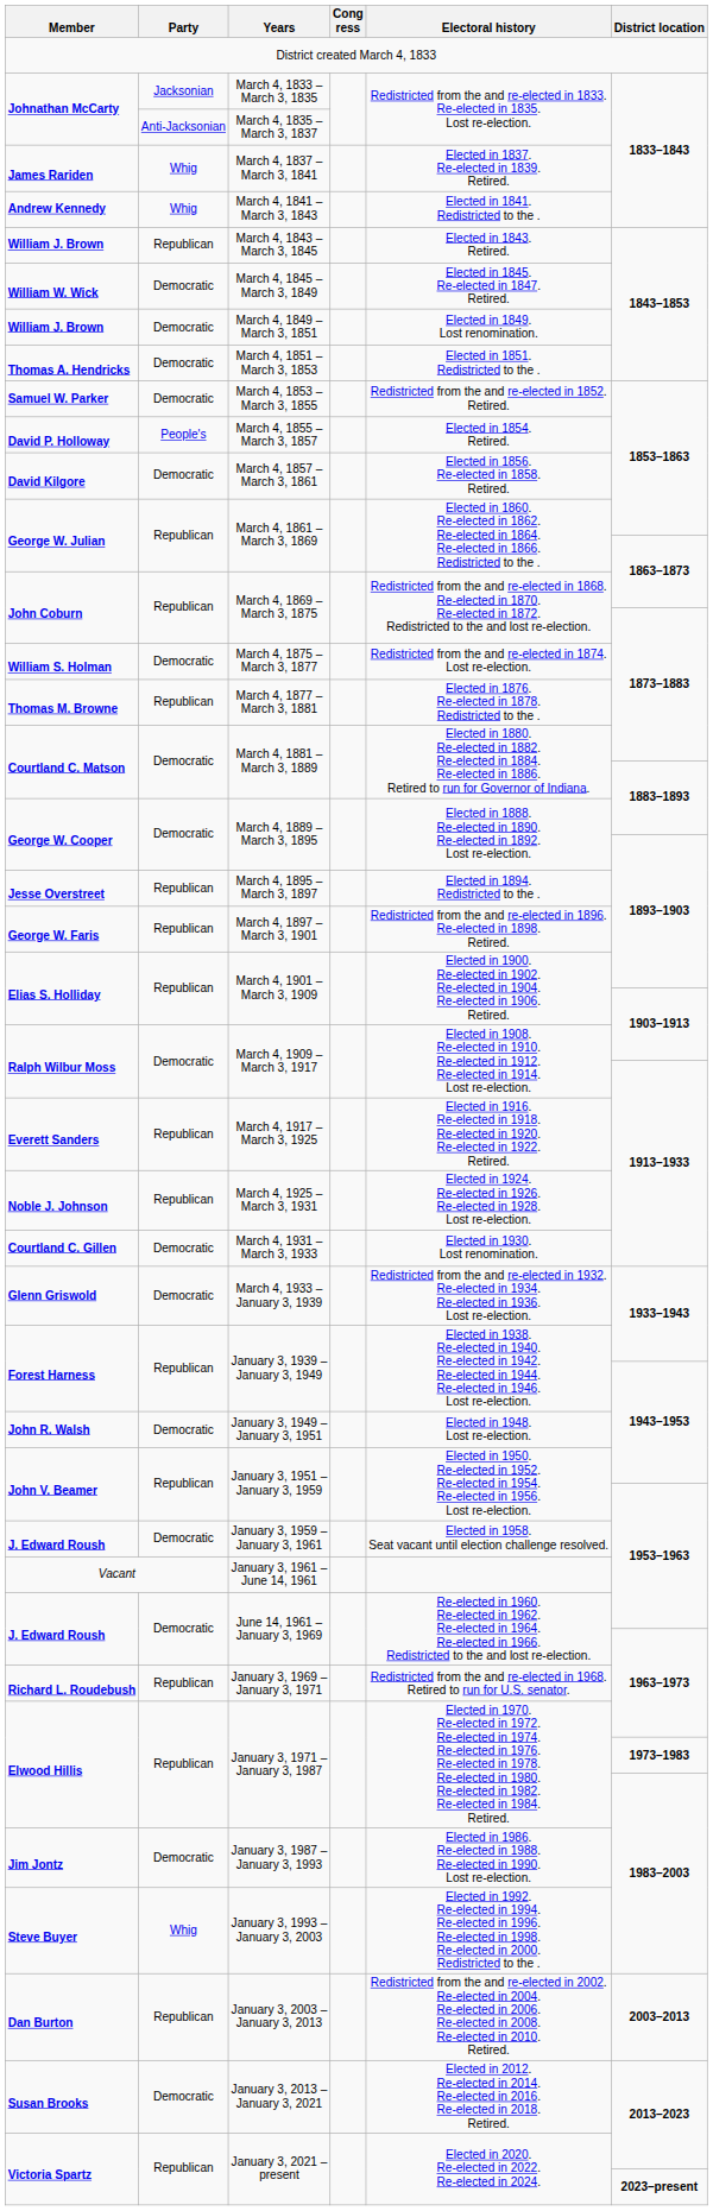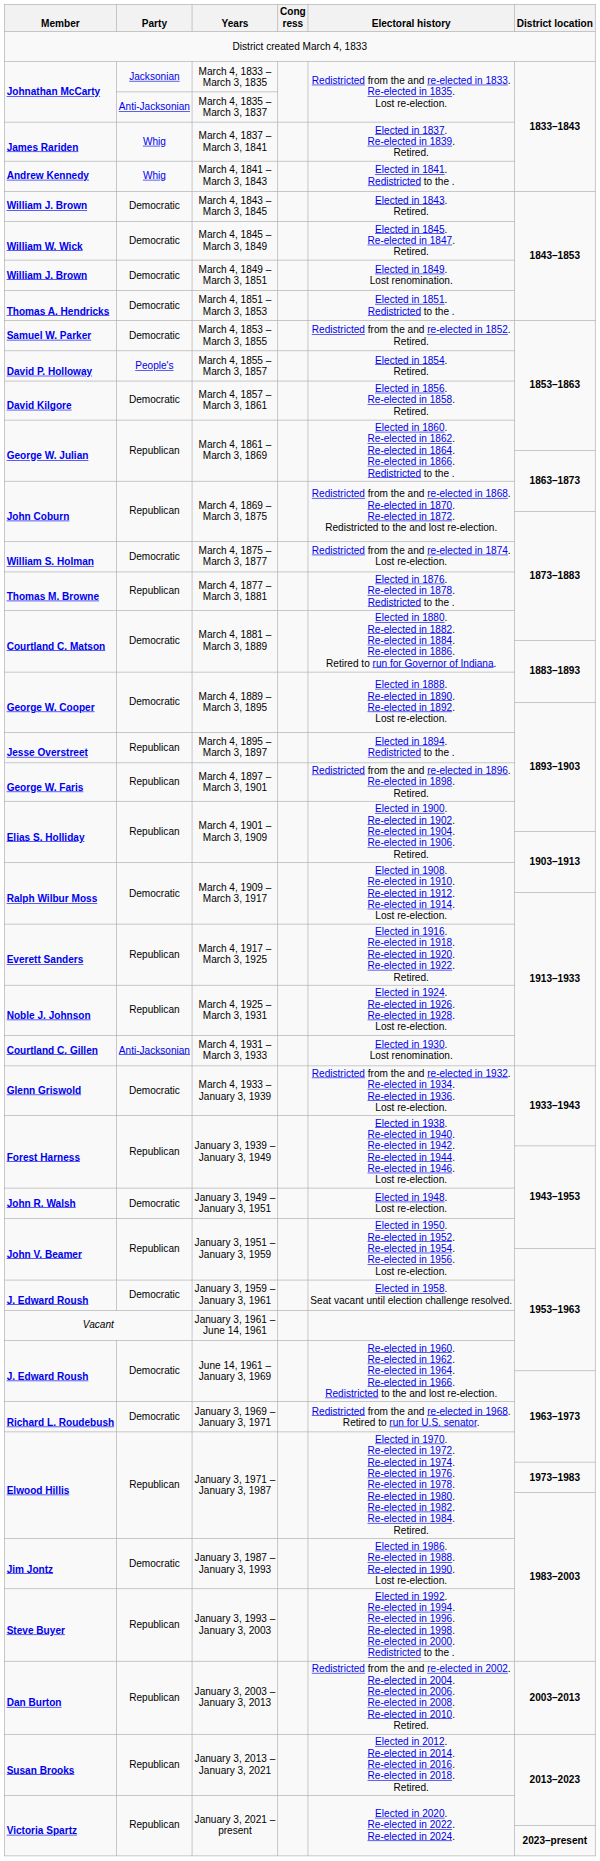March 4, 1843 – March 3, 1845 | Party: Republican -> Democratic
March 4, 1931 – March 3, 1933 | Party: Democratic -> Anti-Jacksonian
January 3, 1969 – January 3, 1971 | Party: Republican -> Democratic
January 3, 1993 – January 3, 2003 | Party: Whig -> Republican
January 3, 2013 – January 3, 2021 | Party: Democratic -> Republican
